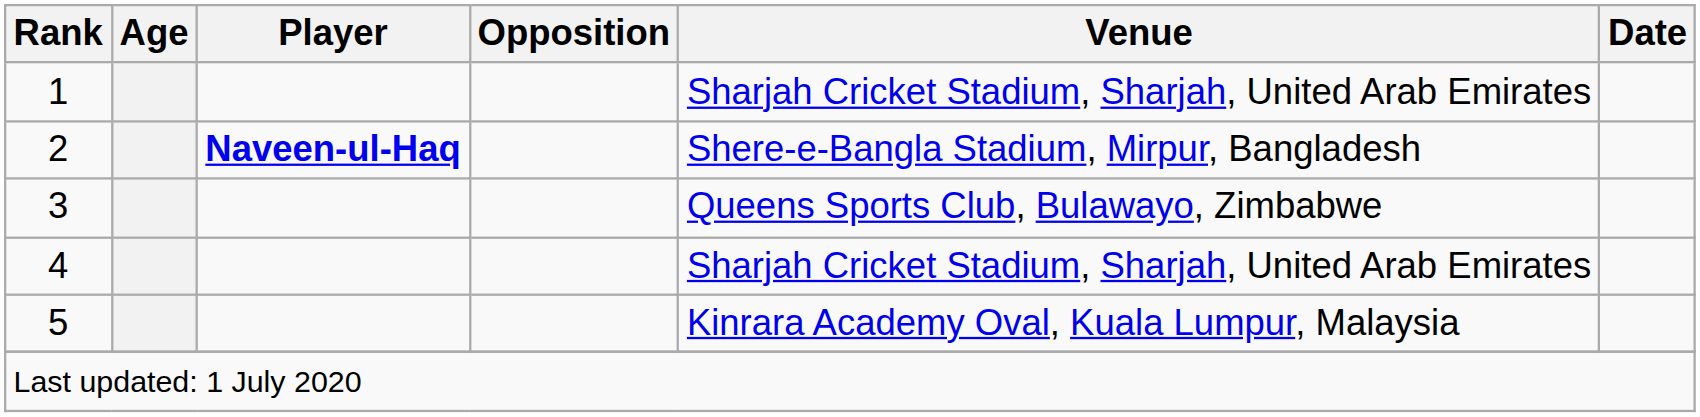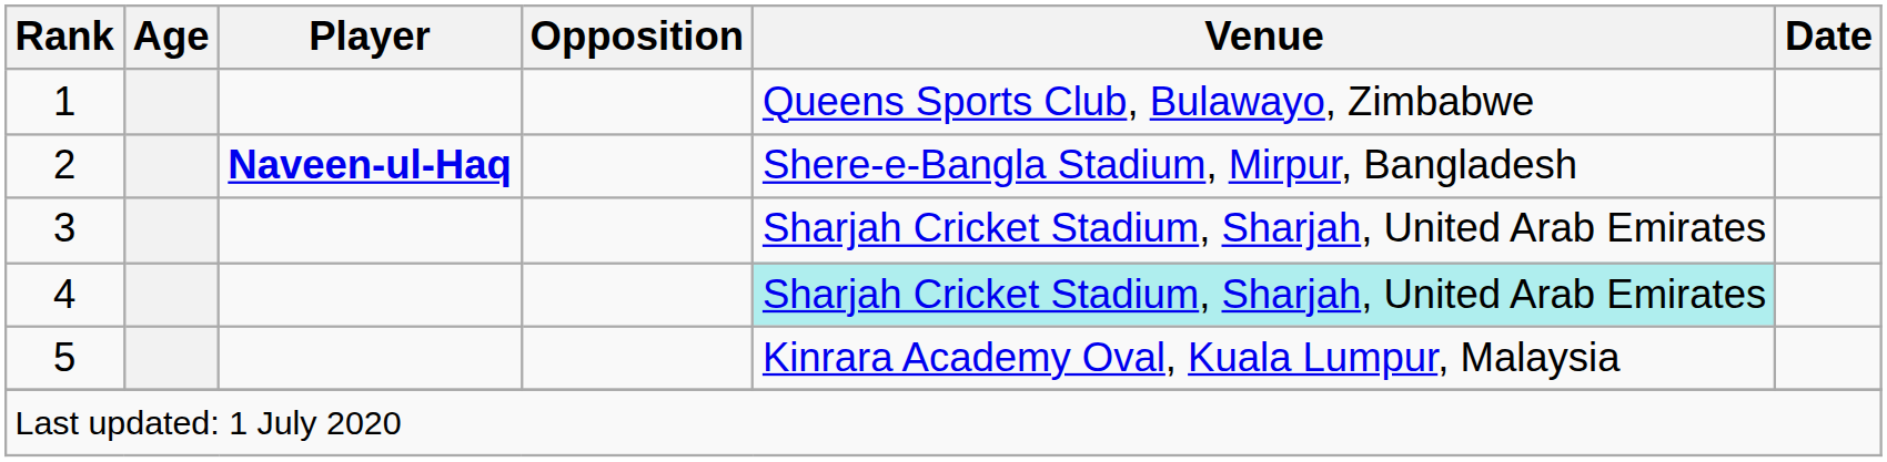1 | Venue: Sharjah Cricket Stadium, Sharjah, United Arab Emirates -> Queens Sports Club, Bulawayo, Zimbabwe
3 | Venue: Queens Sports Club, Bulawayo, Zimbabwe -> Sharjah Cricket Stadium, Sharjah, United Arab Emirates
4 | Venue: no background -> paleturquoise background
